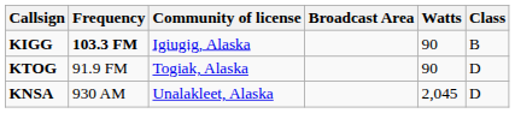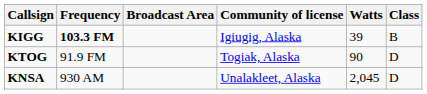columns swapped: Community of license <-> Broadcast Area
KIGG | Watts: 90 -> 39
